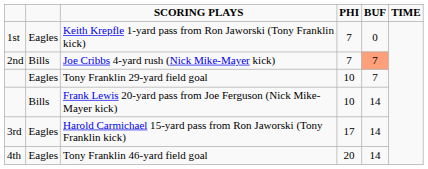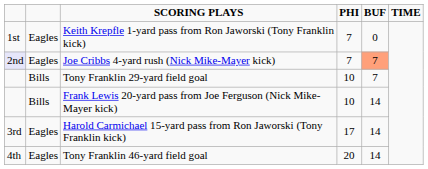Joe Cribbs 4-yard rush (Nick Mike-Mayer kick) | column 1: no background -> lavender background
Joe Cribbs 4-yard rush (Nick Mike-Mayer kick) | column 2: Bills -> Eagles
Tony Franklin 29-yard field goal | column 2: Eagles -> Bills
